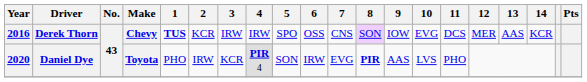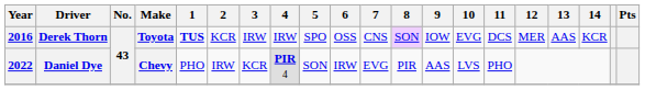Derek Thorn | Make: Chevy -> Toyota
Daniel Dye | Year: 2020 -> 2022
Daniel Dye | Make: Toyota -> Chevy
Daniel Dye | 8: bold -> normal
